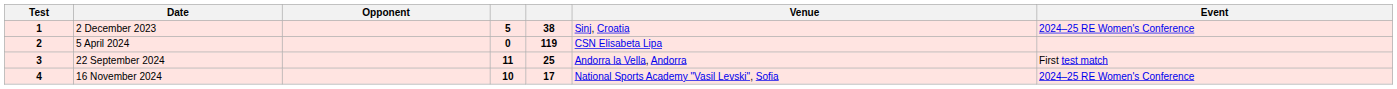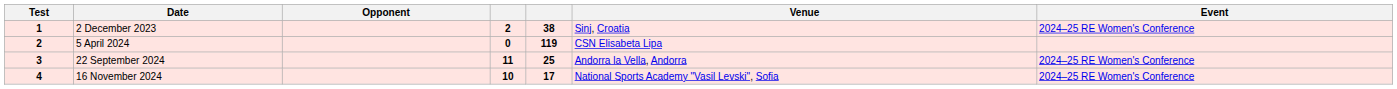2 December 2023 | column 4: 5 -> 2
22 September 2024 | Event: First test match -> 2024–25 RE Women's Conference
